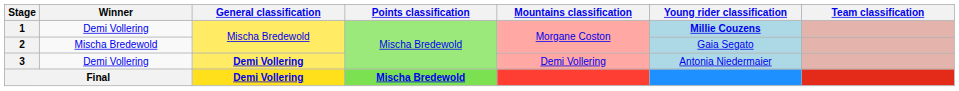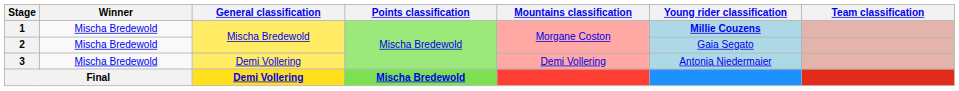1 | Winner: Demi Vollering -> Mischa Bredewold
3 | Winner: Demi Vollering -> Mischa Bredewold
3 | General classification: bold -> normal
